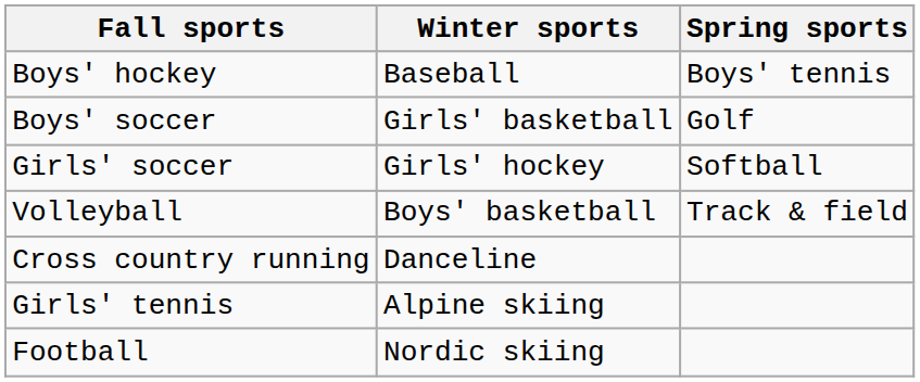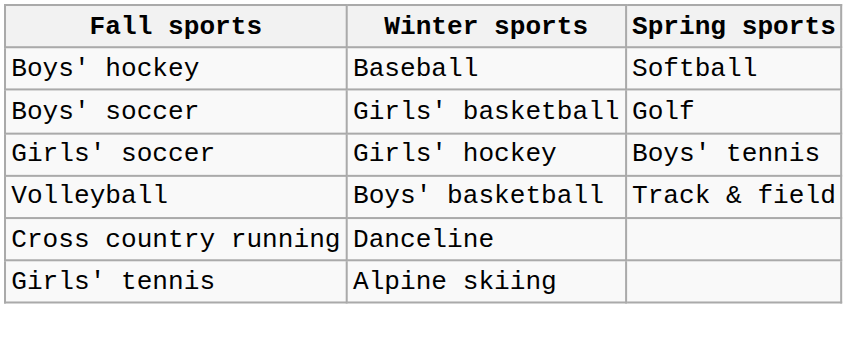Boys' hockey | Spring sports: Boys' tennis -> Softball
Girls' soccer | Spring sports: Softball -> Boys' tennis
- row: Football | Nordic skiing
